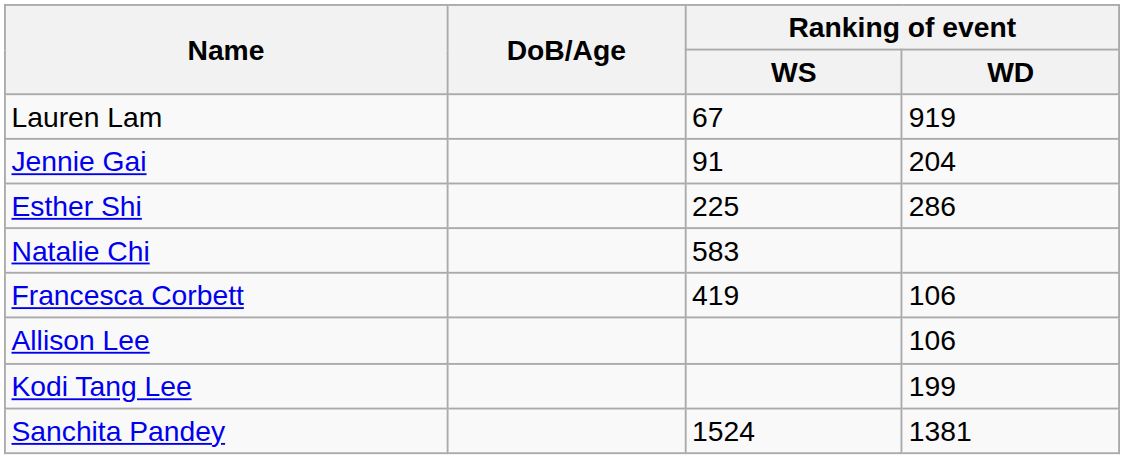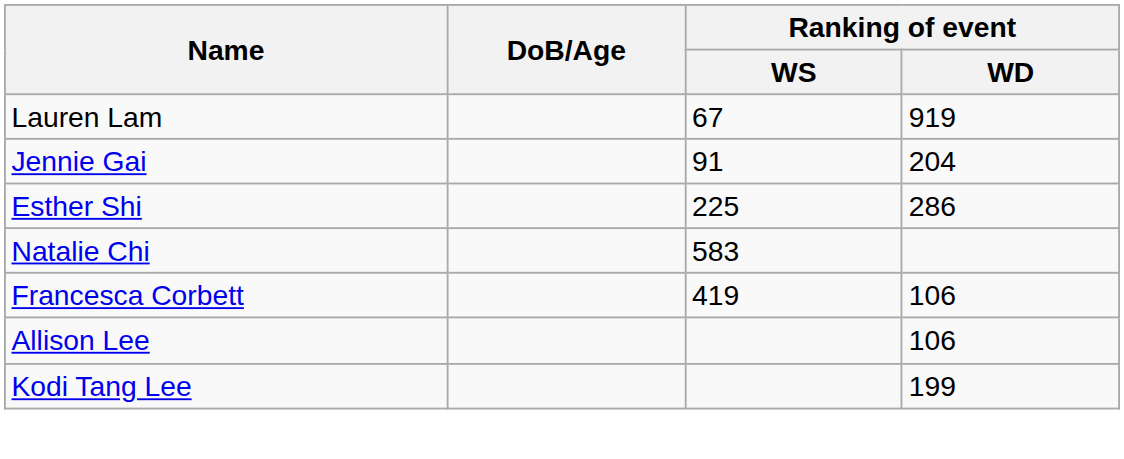- row: Sanchita Pandey | 1524 | 1381
